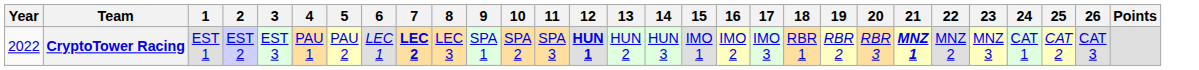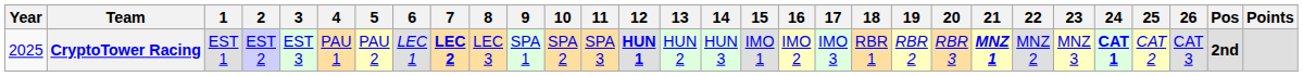+ column: Pos | 2nd
CryptoTower Racing | Year: 2022 -> 2025
CryptoTower Racing | 24: normal -> bold
